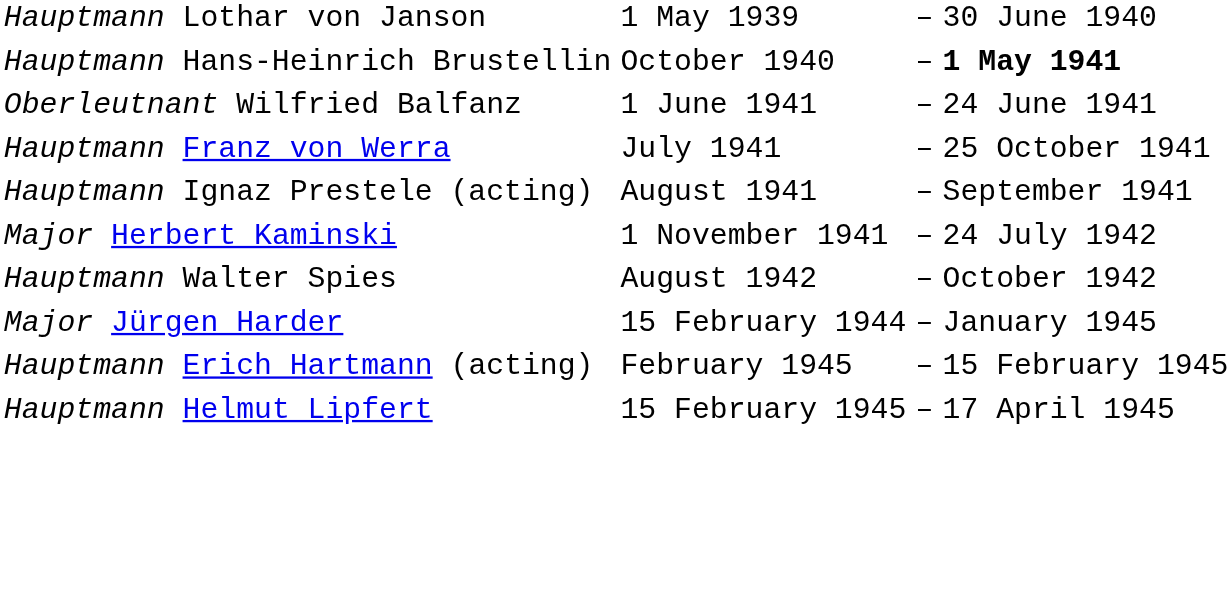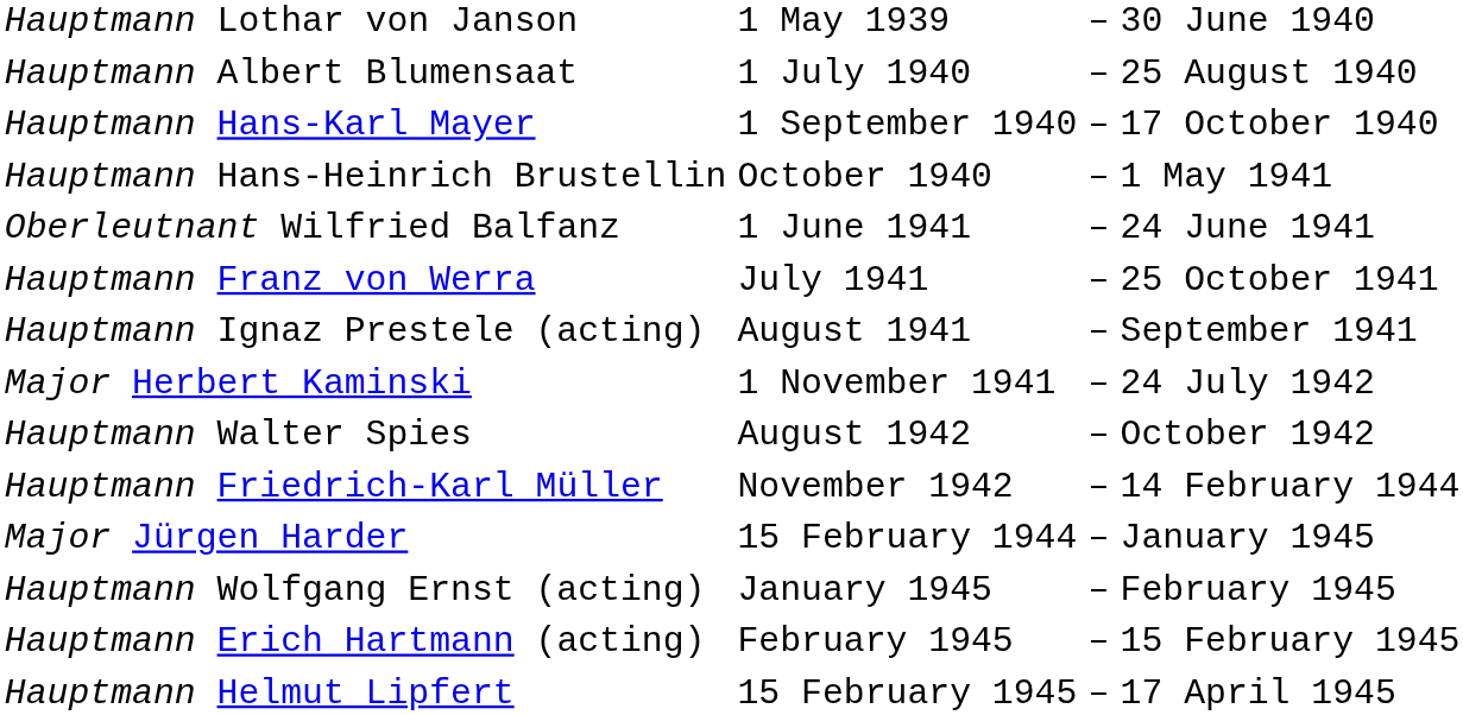+ row: Hauptmann Albert Blumensaat | 1 July 1940 | – | 25 August 1940
+ row: Hauptmann Hans-Karl Mayer | 1 September 1940 | – | 17 October 1940
Hauptmann Hans-Heinrich Brustellin | column 4: bold -> normal
+ row: Hauptmann Friedrich-Karl Müller | November 1942 | – | 14 February 1944
+ row: Hauptmann Wolfgang Ernst (acting) | January 1945 | – | February 1945
